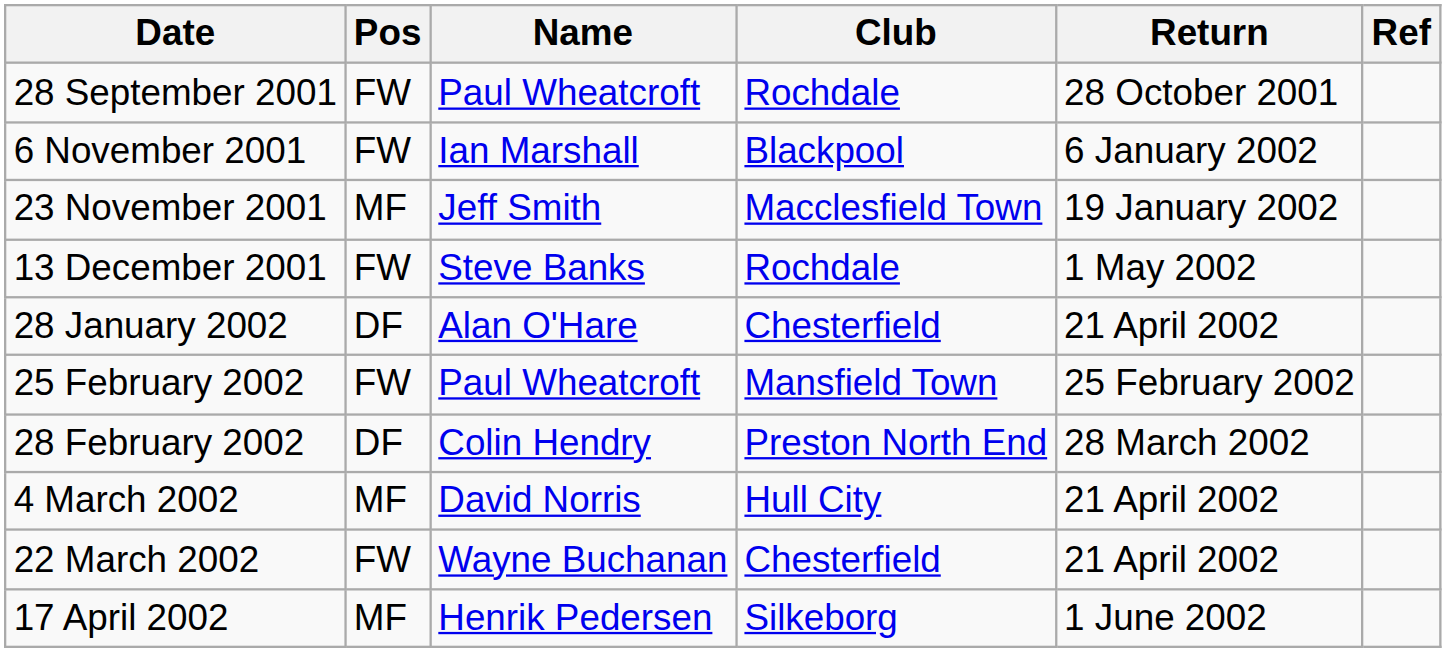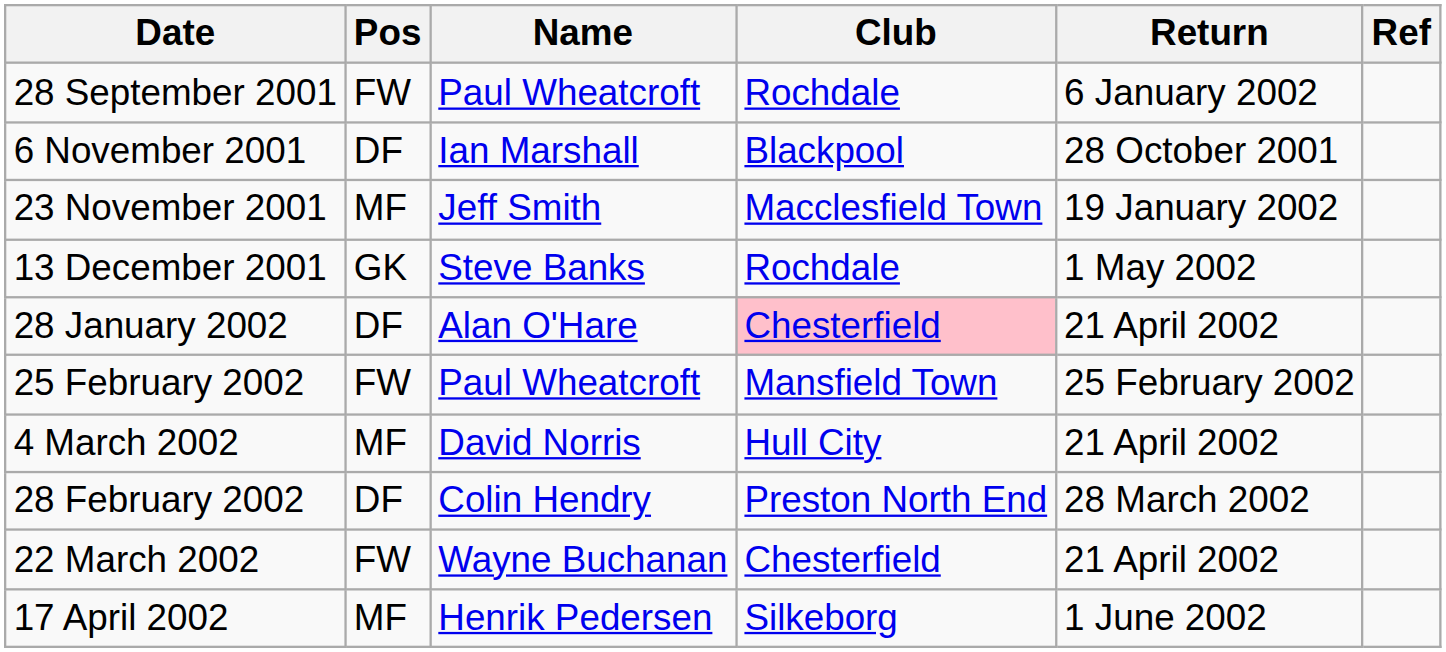28 September 2001 | Return: 28 October 2001 -> 6 January 2002
6 November 2001 | Pos: FW -> DF
6 November 2001 | Return: 6 January 2002 -> 28 October 2001
13 December 2001 | Pos: FW -> GK
28 January 2002 | Club: no background -> pink background
rows swapped: 28 February 2002 <-> 4 March 2002
